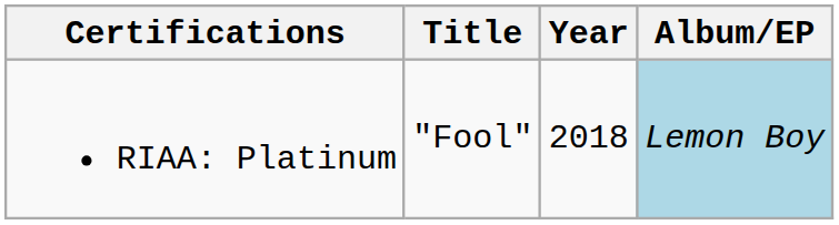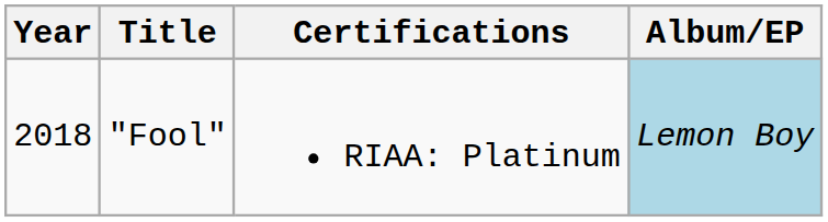columns swapped: Year <-> Certifications
